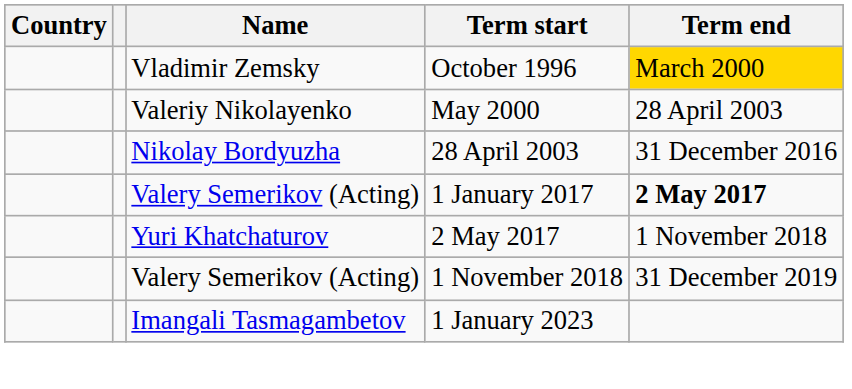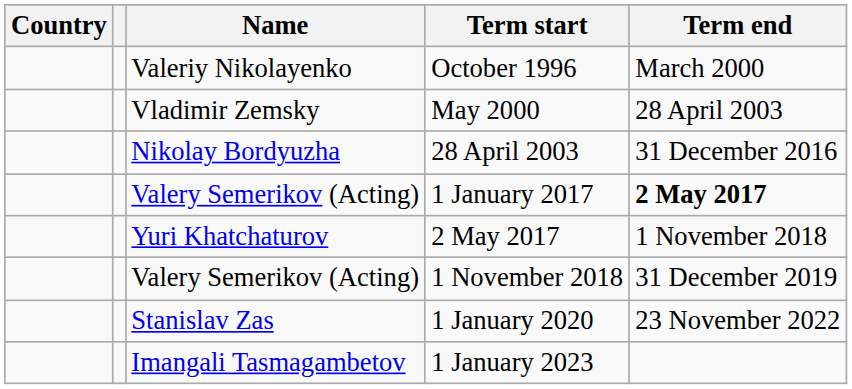October 1996 | Name: Vladimir Zemsky -> Valeriy Nikolayenko
October 1996 | Term end: gold background -> no background
May 2000 | Name: Valeriy Nikolayenko -> Vladimir Zemsky
+ row: Stanislav Zas | 1 January 2020 | 23 November 2022
